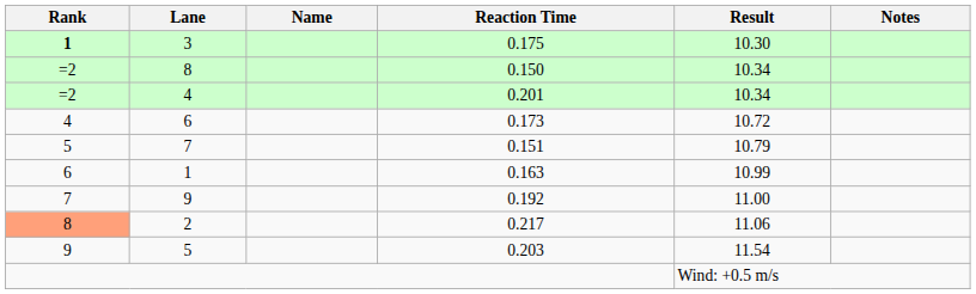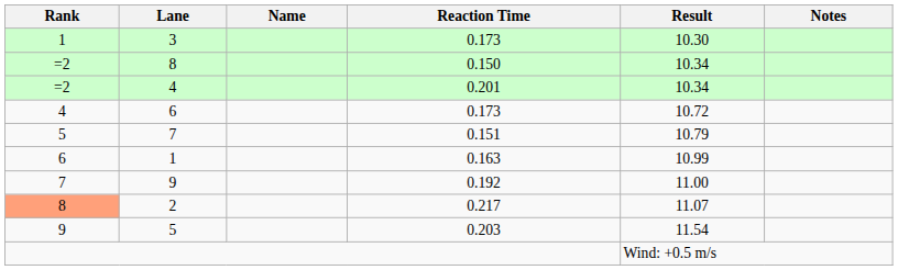3 | Rank: bold -> normal
3 | Reaction Time: 0.175 -> 0.173
2 | Result: 11.06 -> 11.07
